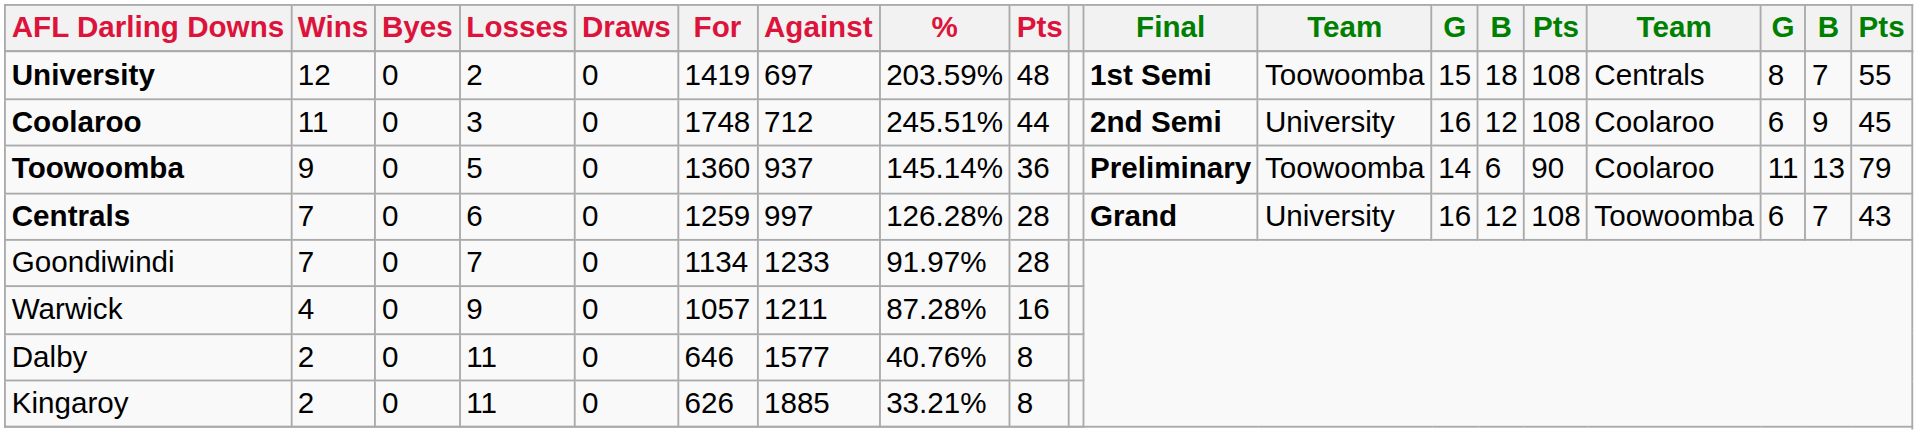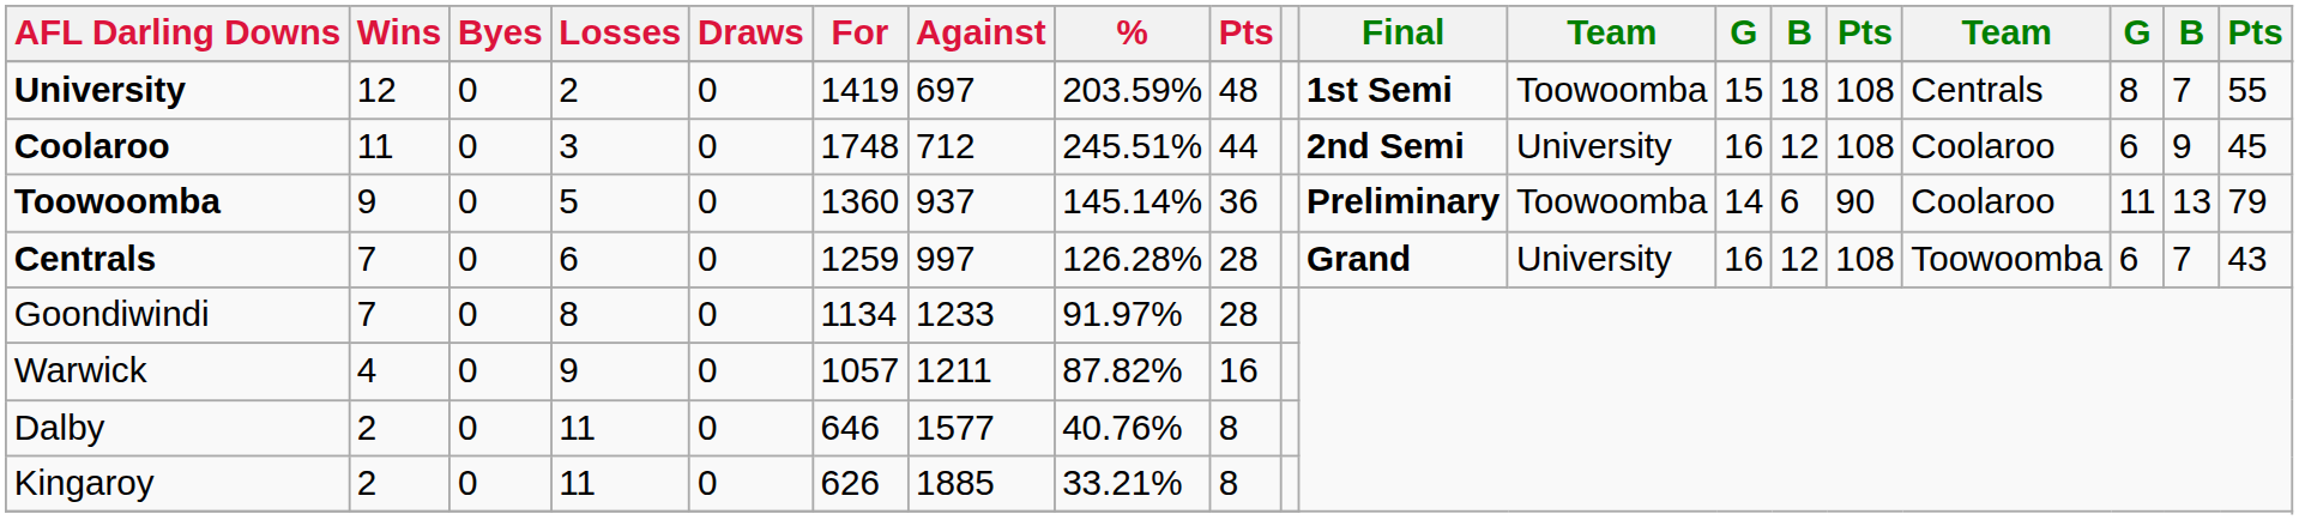Goondiwindi | Losses: 7 -> 8
Warwick | %: 87.28% -> 87.82%
